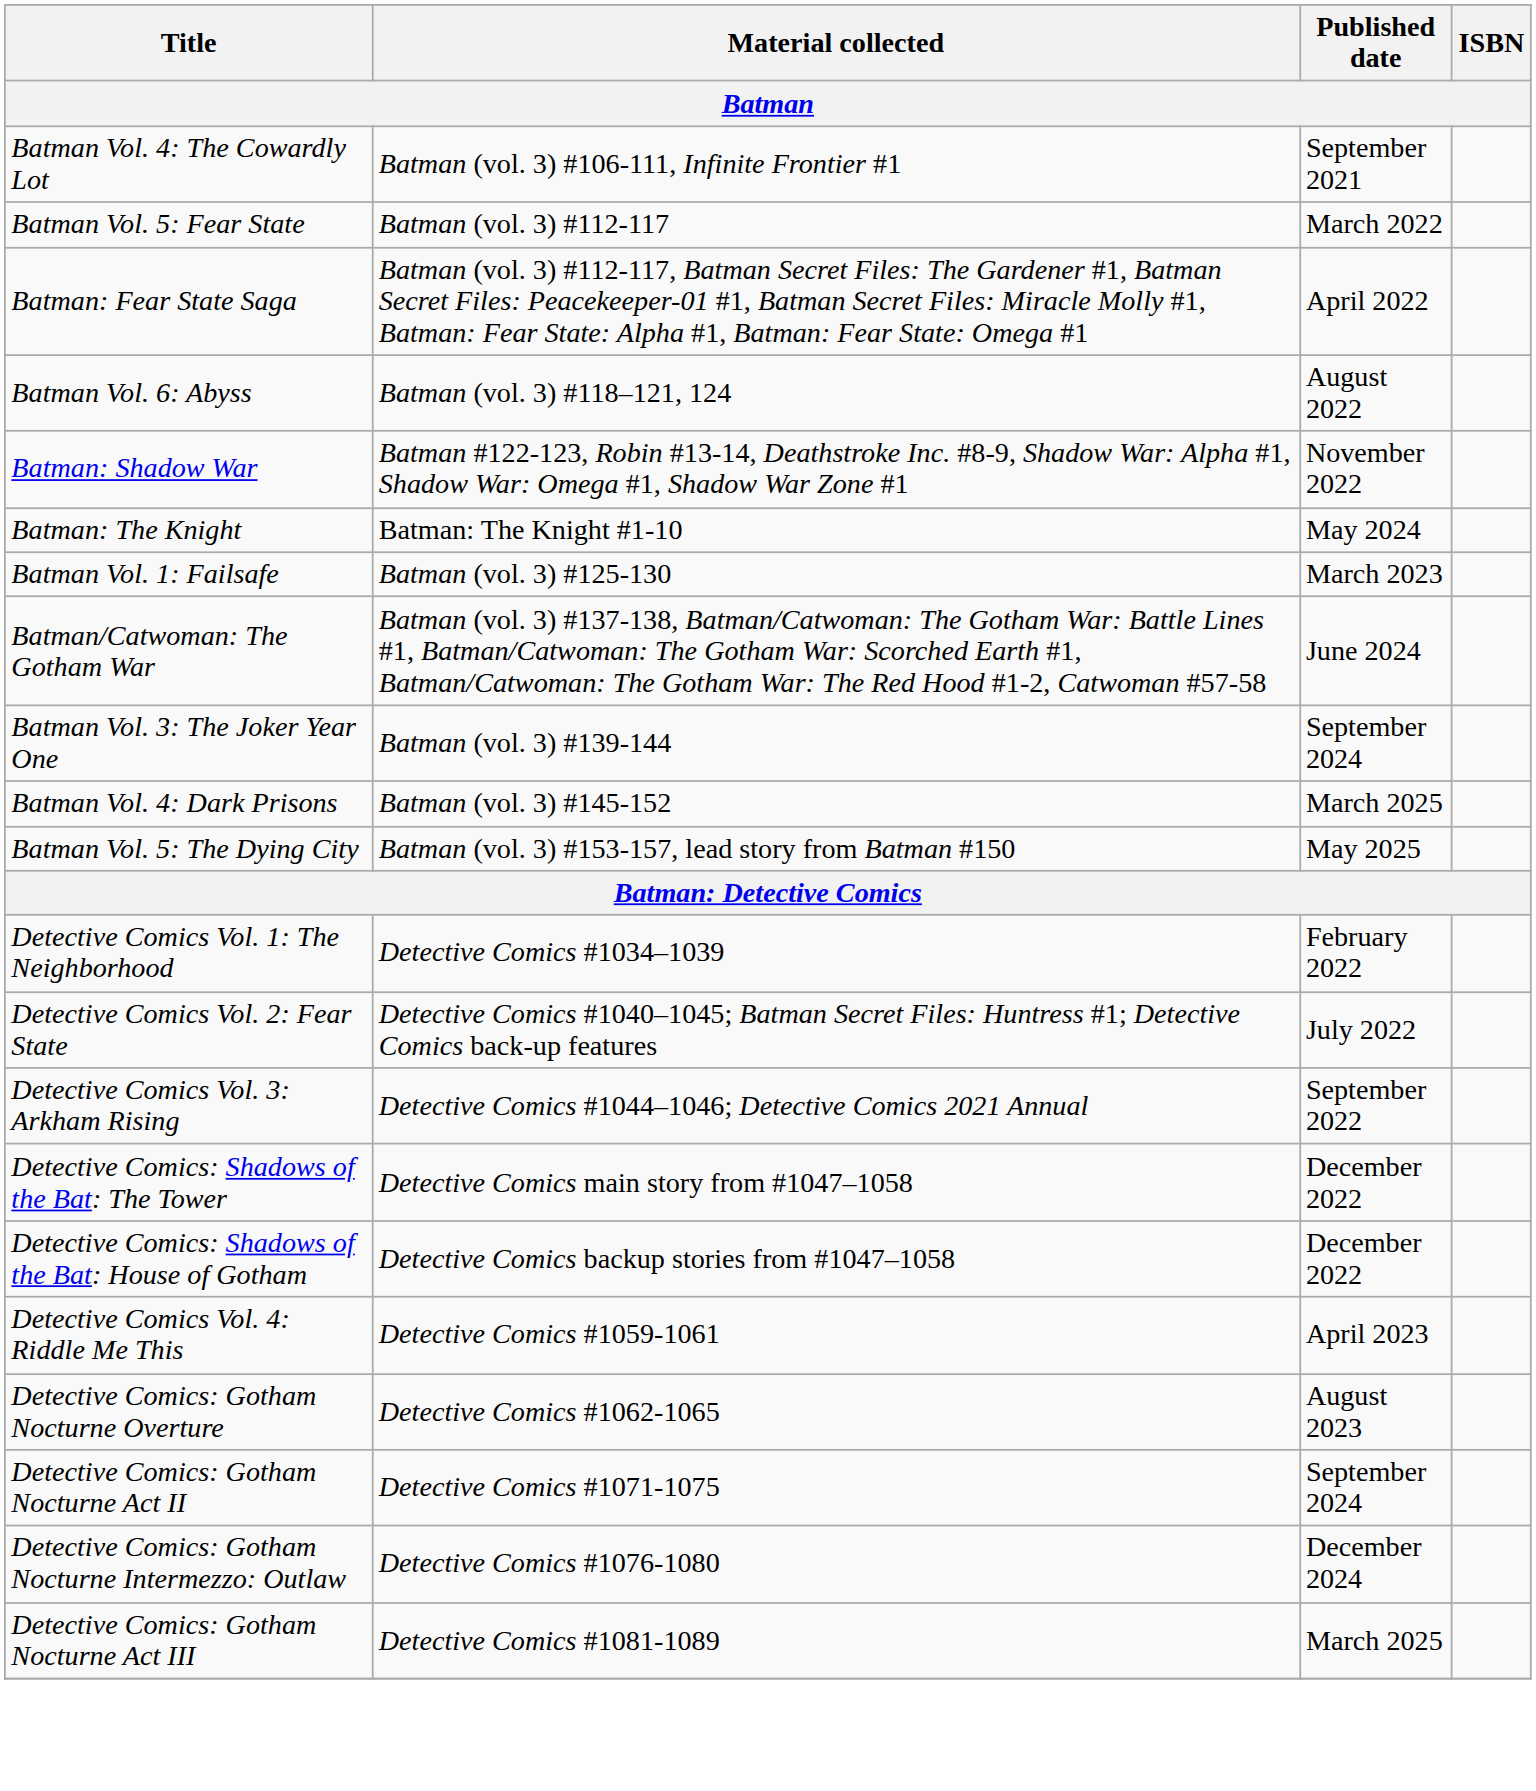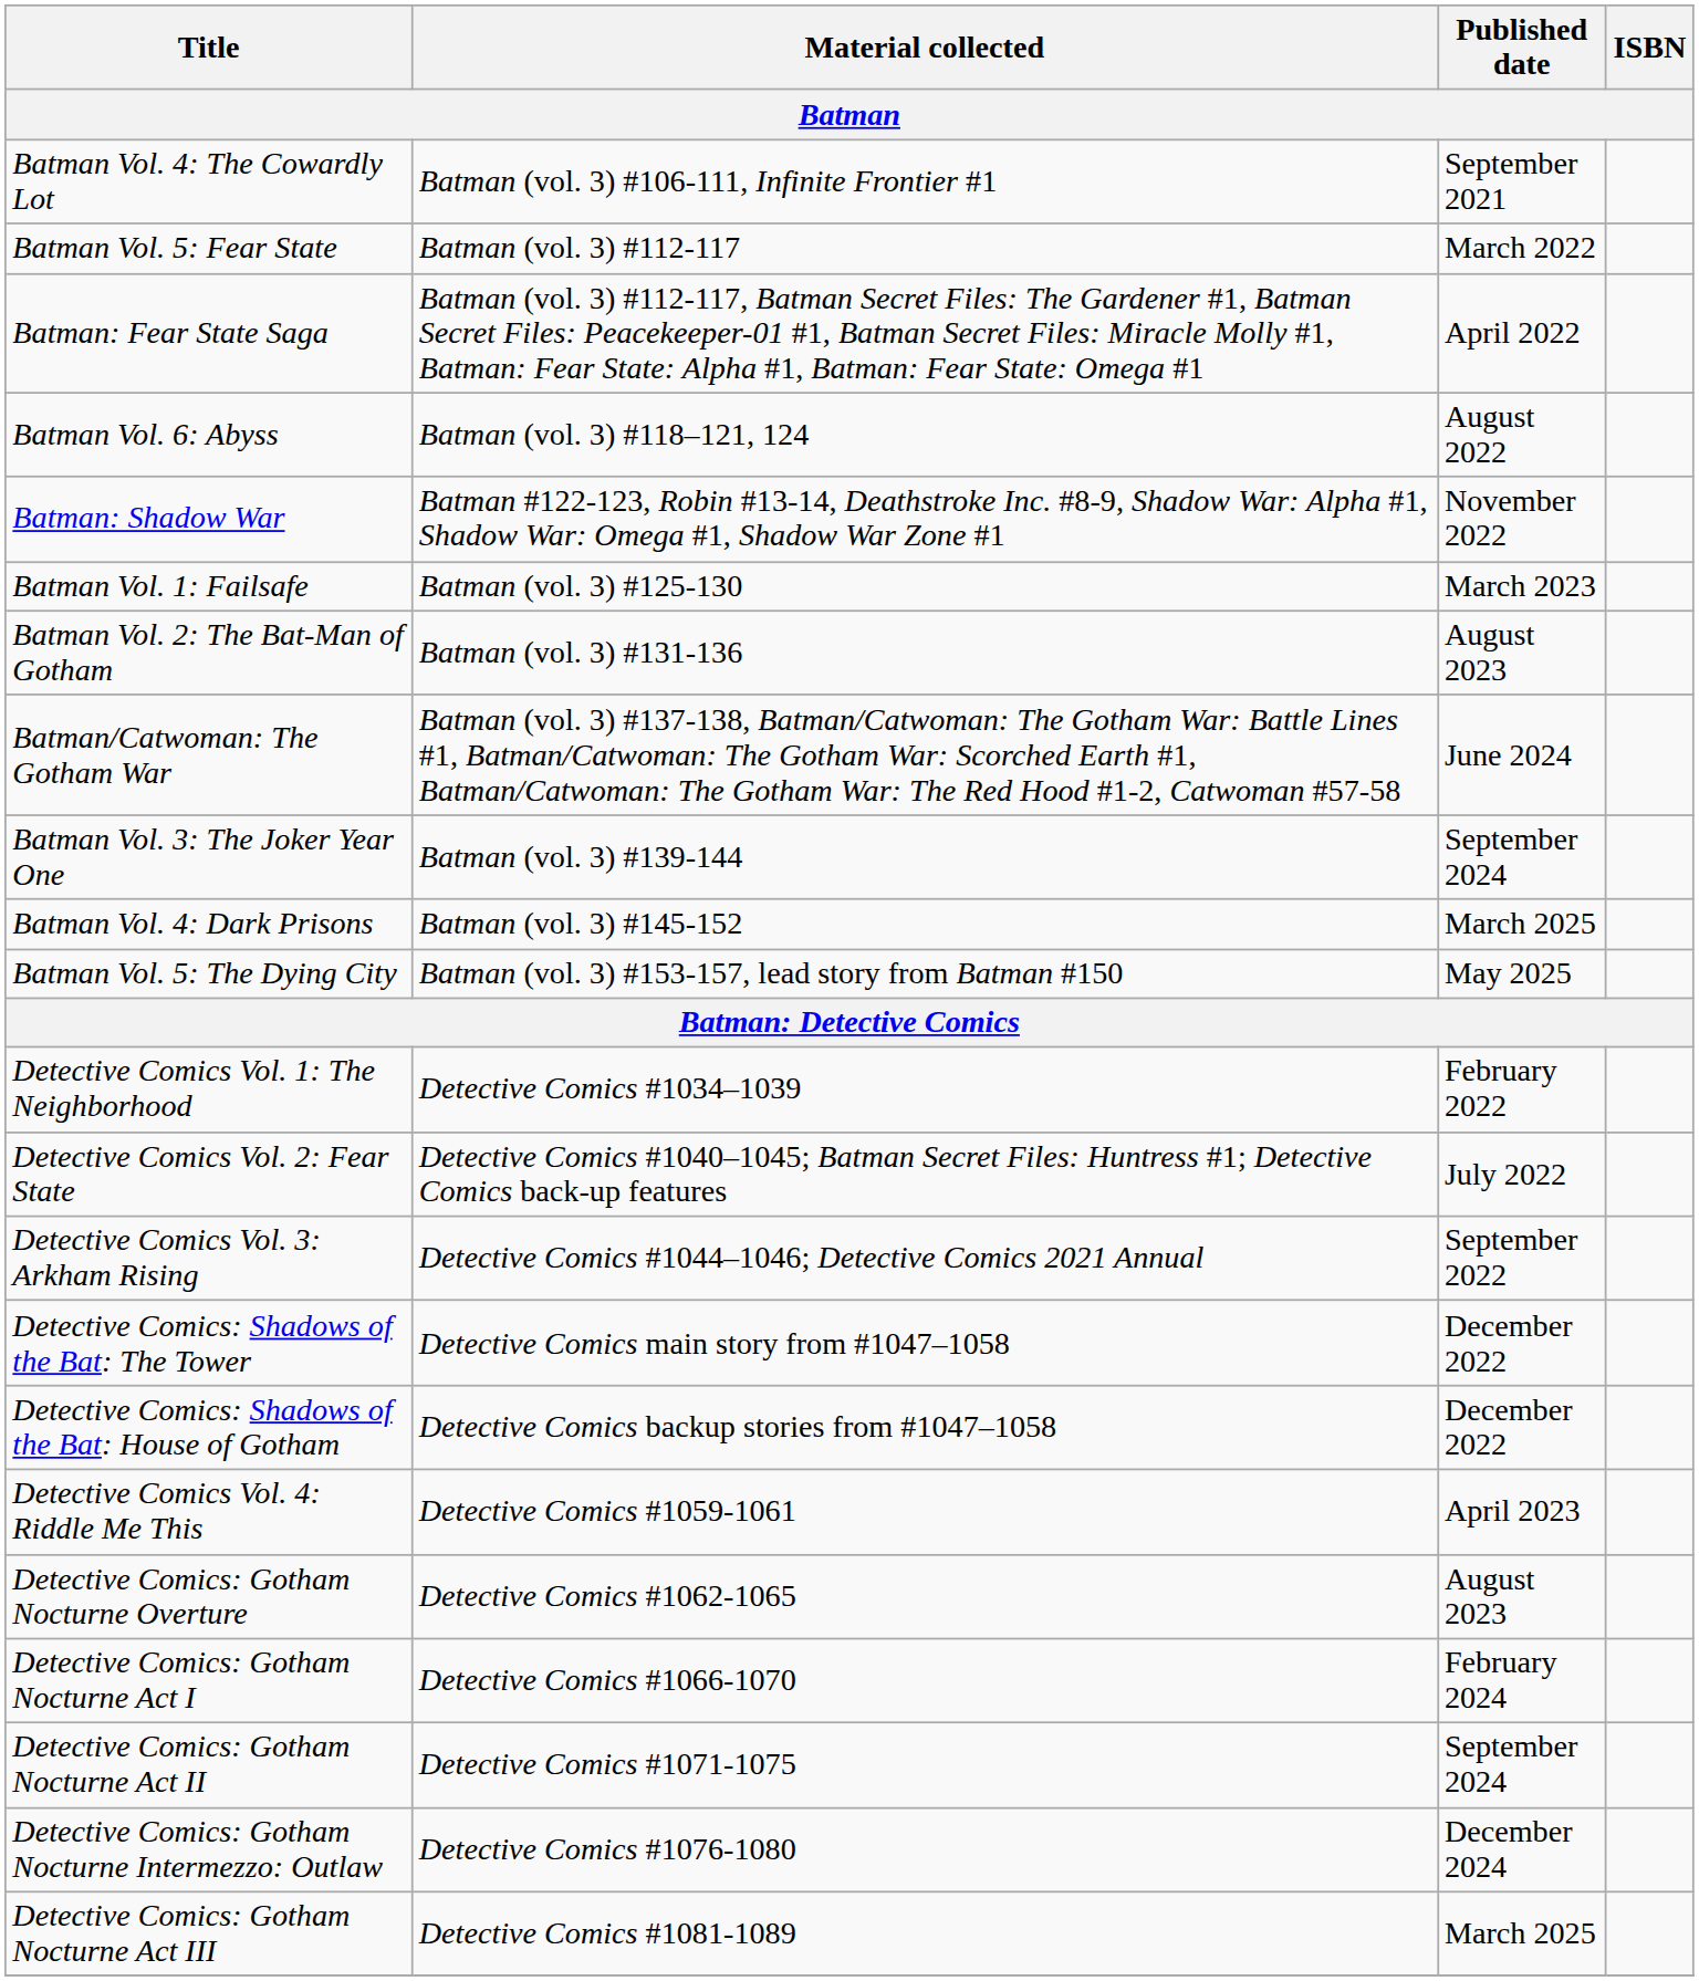- row: Batman: The Knight | Batman: The Knight #1-10 | May 2024
+ row: Batman Vol. 2: The Bat-Man of Gotham | Batman (vol. 3) #131-136 | August 2023
+ row: Detective Comics: Gotham Nocturne Act I | Detective Comics #1066-1070 | February 2024
